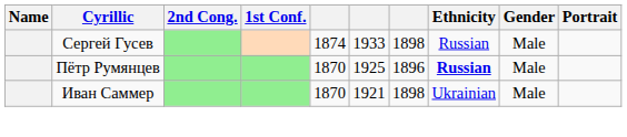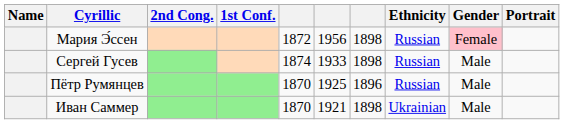+ row: Мария Э́ссен | 1872 | 1956 | 1898 | Russian | Female
Пётр Румянцев | Ethnicity: bold -> normal
